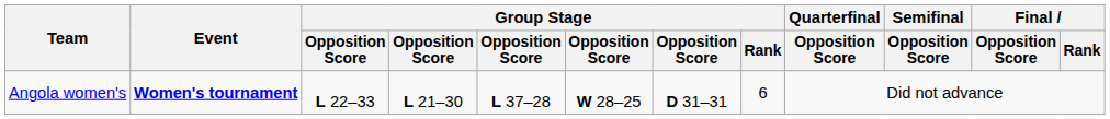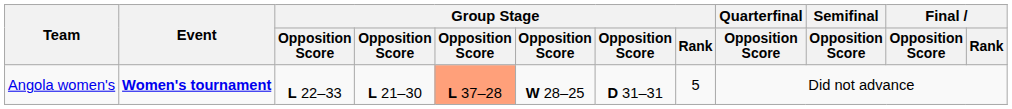Angola women's | column 5: no background -> lightsalmon background
Angola women's | Group Stage / Rank: 6 -> 5
